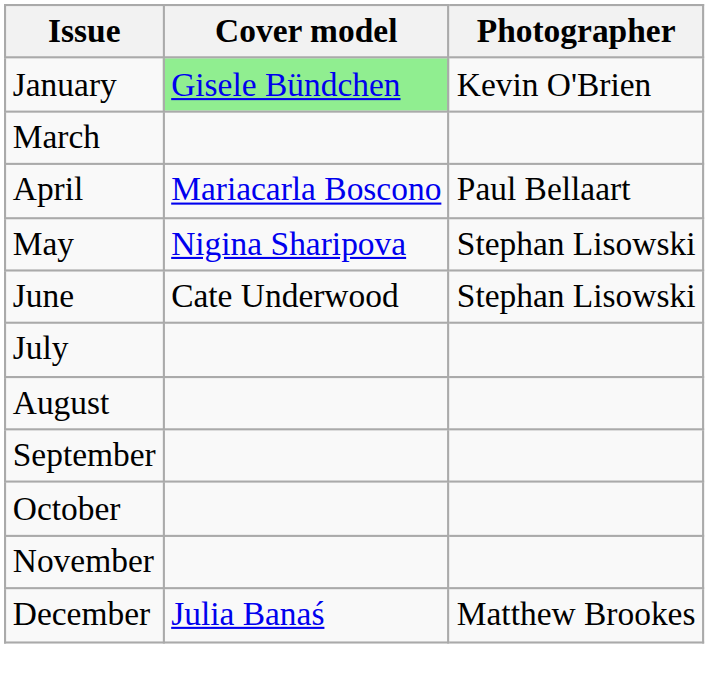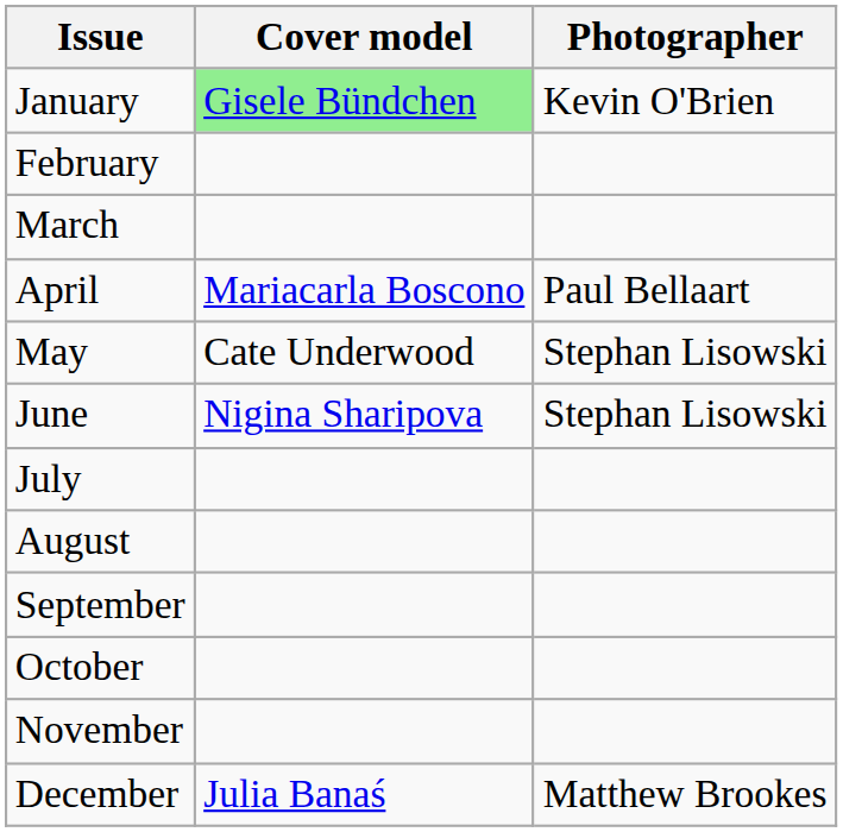+ row: February
May | Cover model: Nigina Sharipova -> Cate Underwood
June | Cover model: Cate Underwood -> Nigina Sharipova
